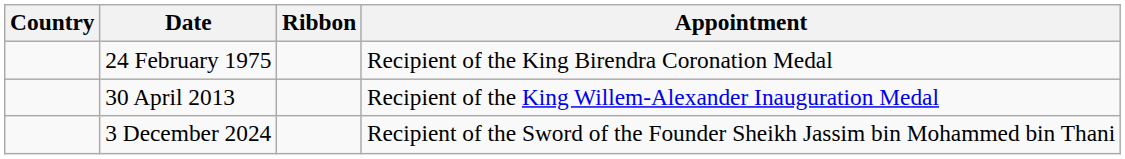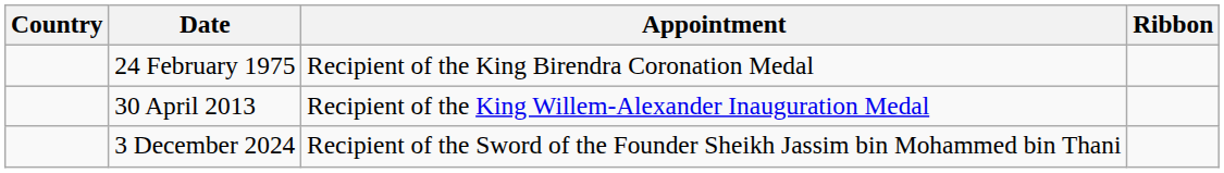columns swapped: Appointment <-> Ribbon
